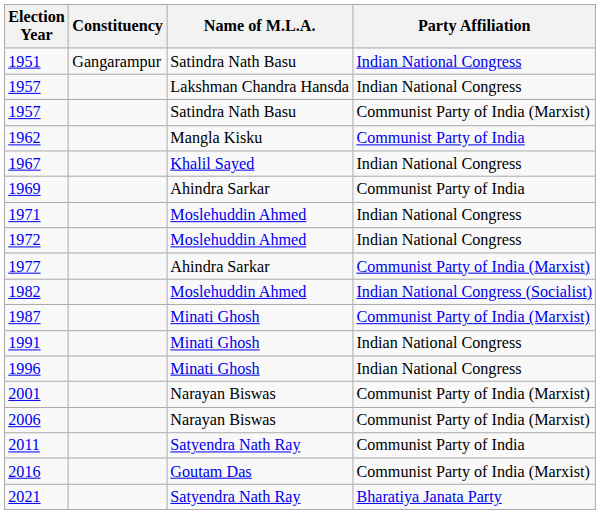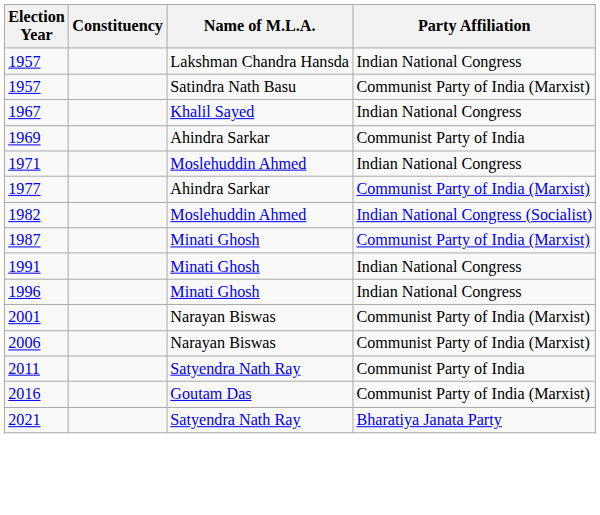- row: 1951 | Gangarampur | Satindra Nath Basu | Indian National Congress
- row: 1962 | Mangla Kisku | Communist Party of India
- row: 1972 | Moslehuddin Ahmed | Indian National Congress
